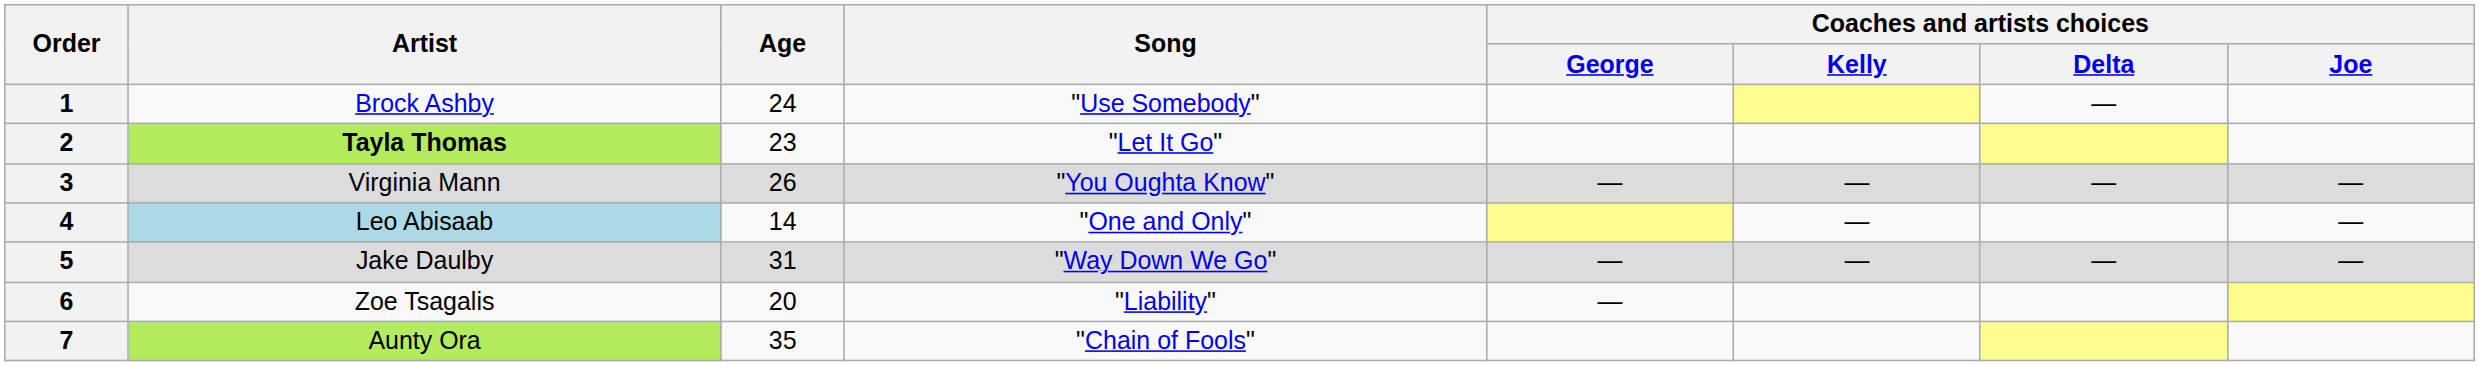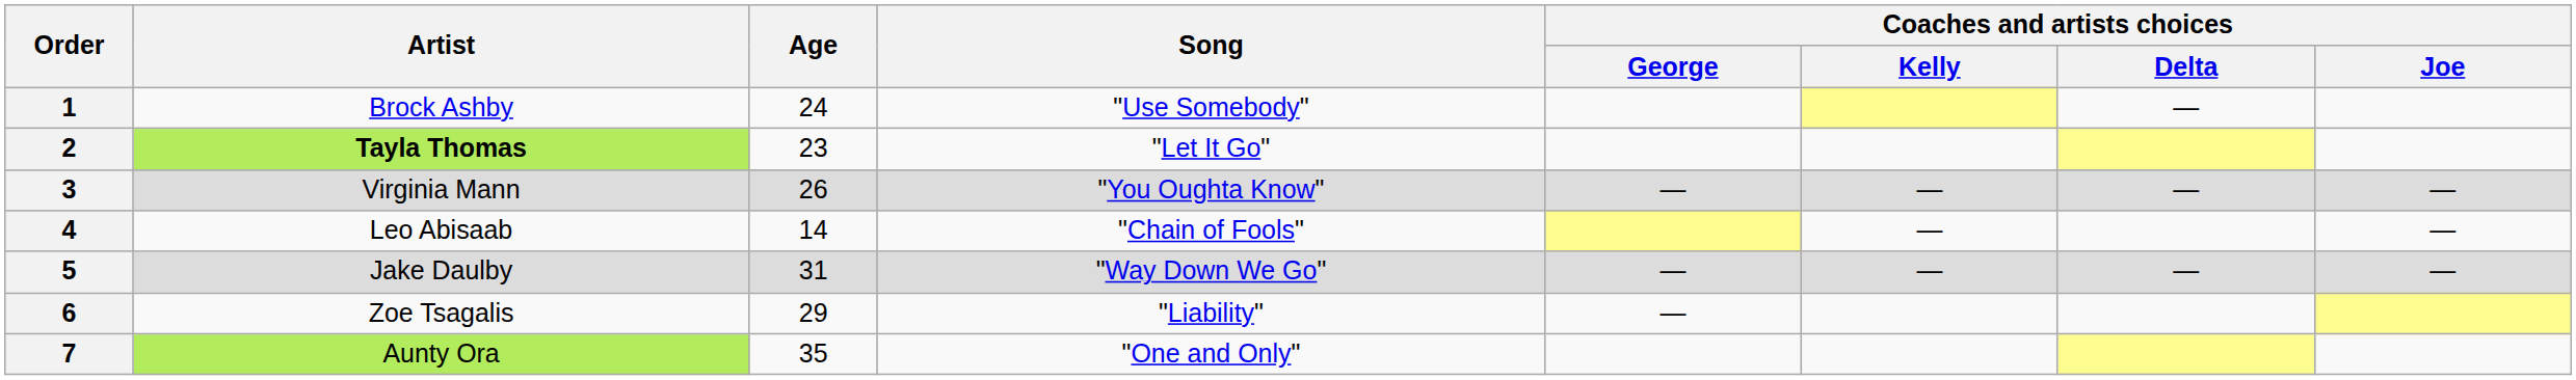4 | Artist: lightblue background -> no background
4 | Song: "One and Only" -> "Chain of Fools"
6 | Age: 20 -> 29
7 | Song: "Chain of Fools" -> "One and Only"
